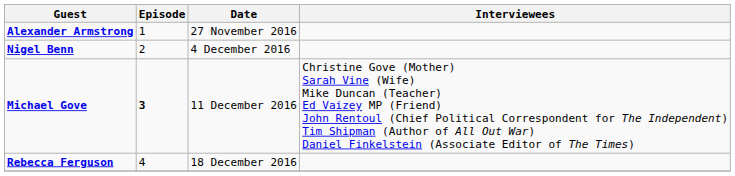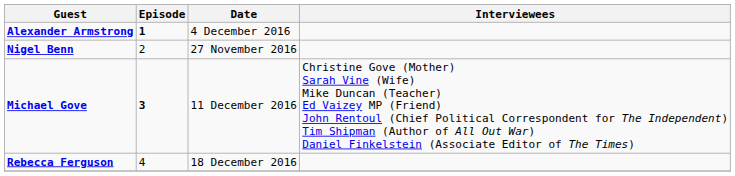Alexander Armstrong | Episode: normal -> bold
Alexander Armstrong | Date: 27 November 2016 -> 4 December 2016
Nigel Benn | Date: 4 December 2016 -> 27 November 2016
